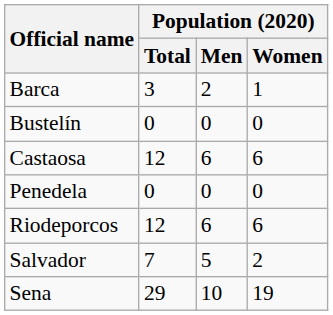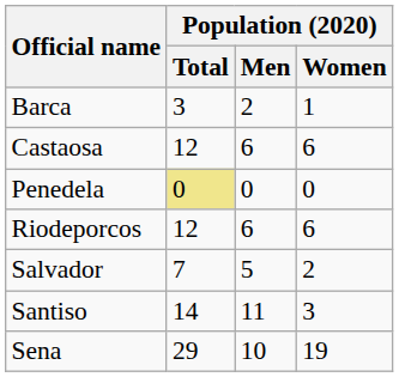- row: Bustelín | 0 | 0 | 0
Penedela | Population (2020) / Total: no background -> khaki background
+ row: Santiso | 14 | 11 | 3
